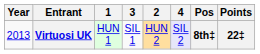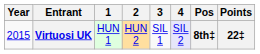columns swapped: 2 <-> 3
Virtuosi UK | Year: 2013 -> 2015
